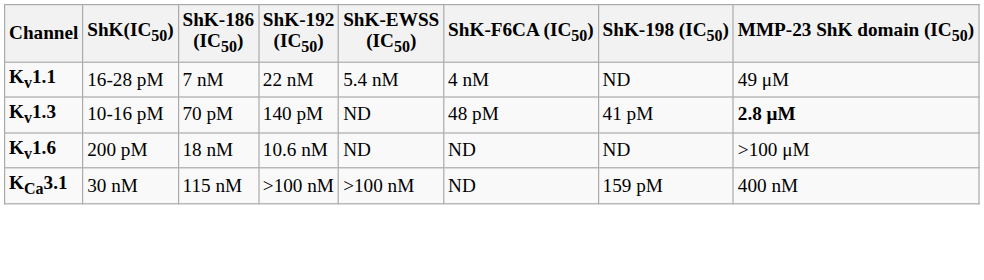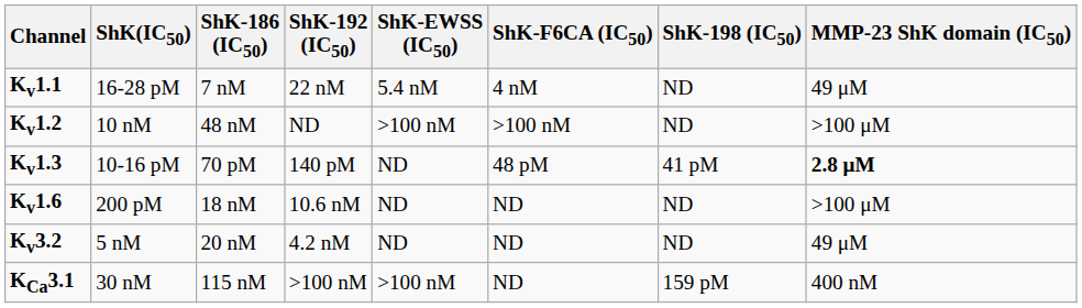+ row: Kv1.2 | 10 nM | 48 nM | ND | >100 nM | >100 nM | ND | >100 μM
+ row: Kv3.2 | 5 nM | 20 nM | 4.2 nM | ND | ND | ND | 49 μM
